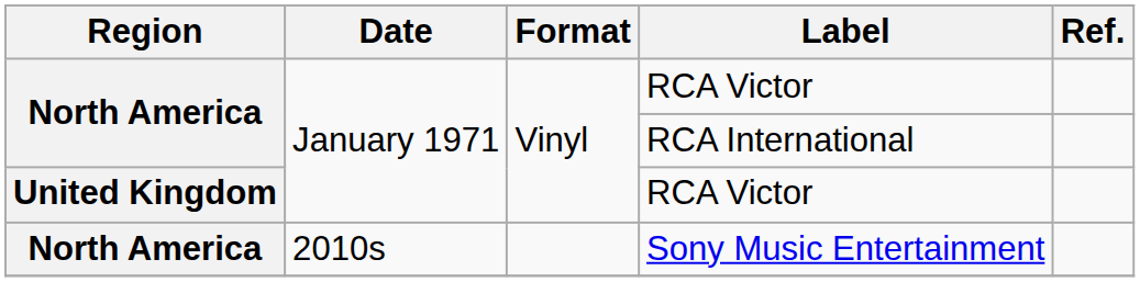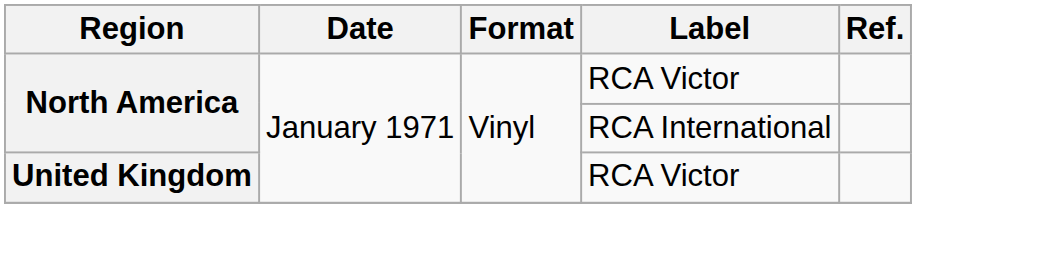- row: North America | 2010s | Sony Music Entertainment
